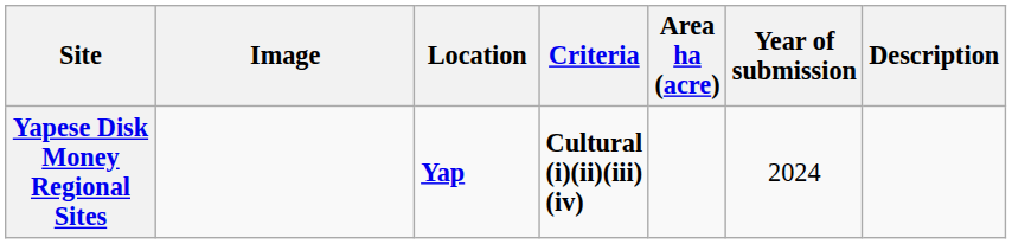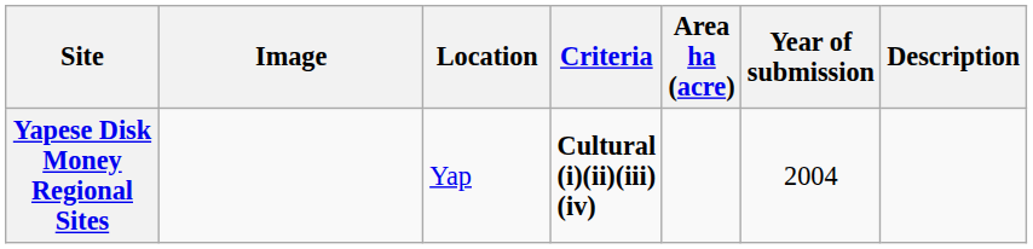Yapese Disk Money Regional Sites | Location: bold -> normal
Yapese Disk Money Regional Sites | Year of submission: 2024 -> 2004
